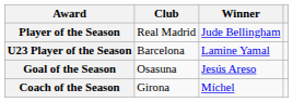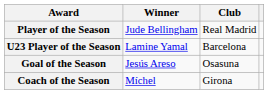columns swapped: Winner <-> Club
